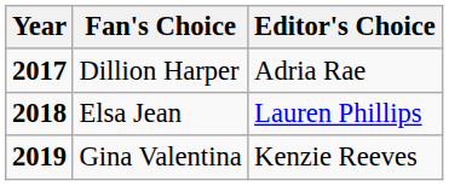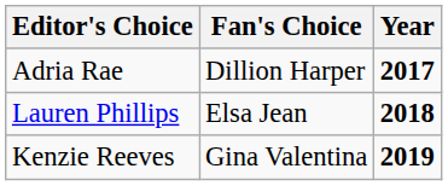columns swapped: Year <-> Editor's Choice
